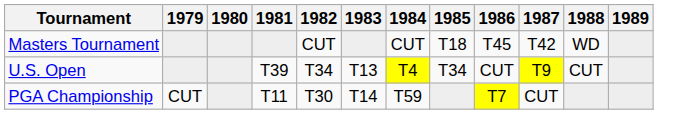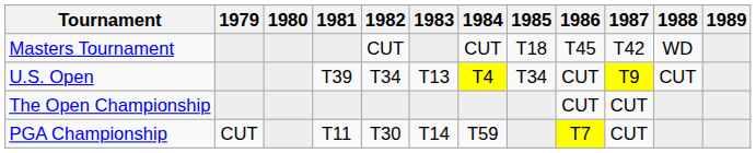+ row: The Open Championship | CUT | CUT
